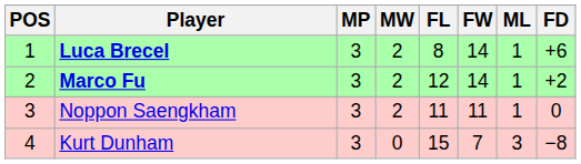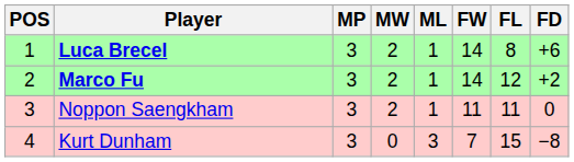columns swapped: ML <-> FL
